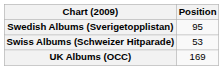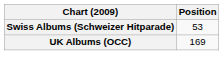- row: Swedish Albums (Sverigetopplistan) | 95
